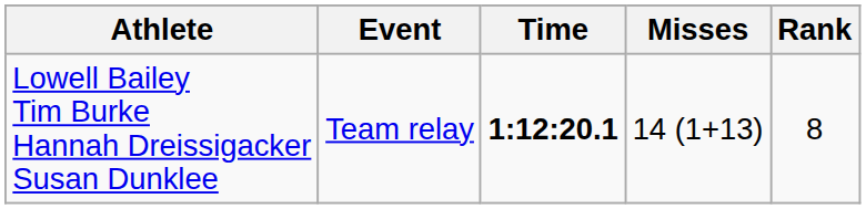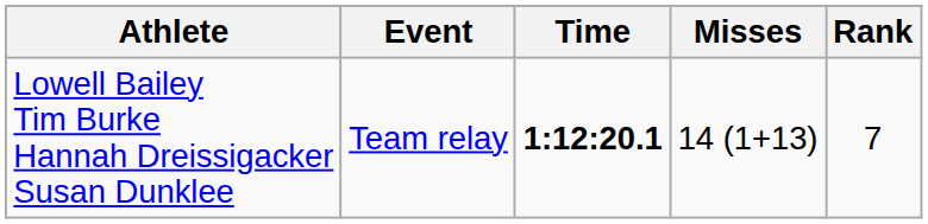Lowell Bailey Tim Burke Hannah Dreissigacker Susan Dunklee | Rank: 8 -> 7
